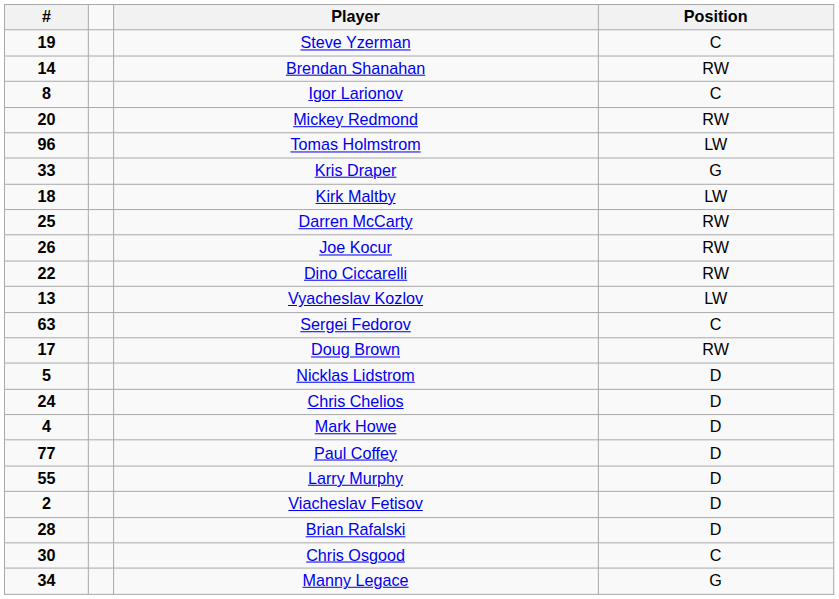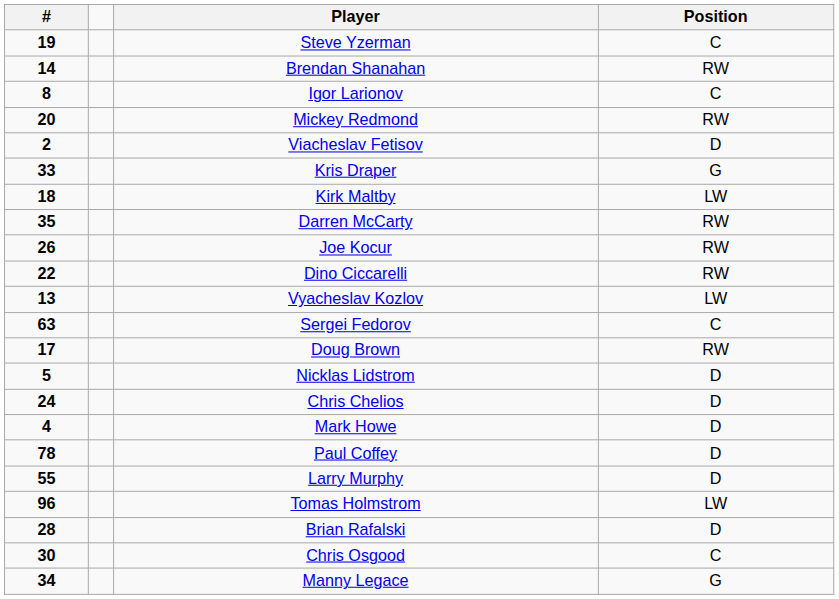rows swapped: Tomas Holmstrom <-> Viacheslav Fetisov
Darren McCarty | #: 25 -> 35
Paul Coffey | #: 77 -> 78
